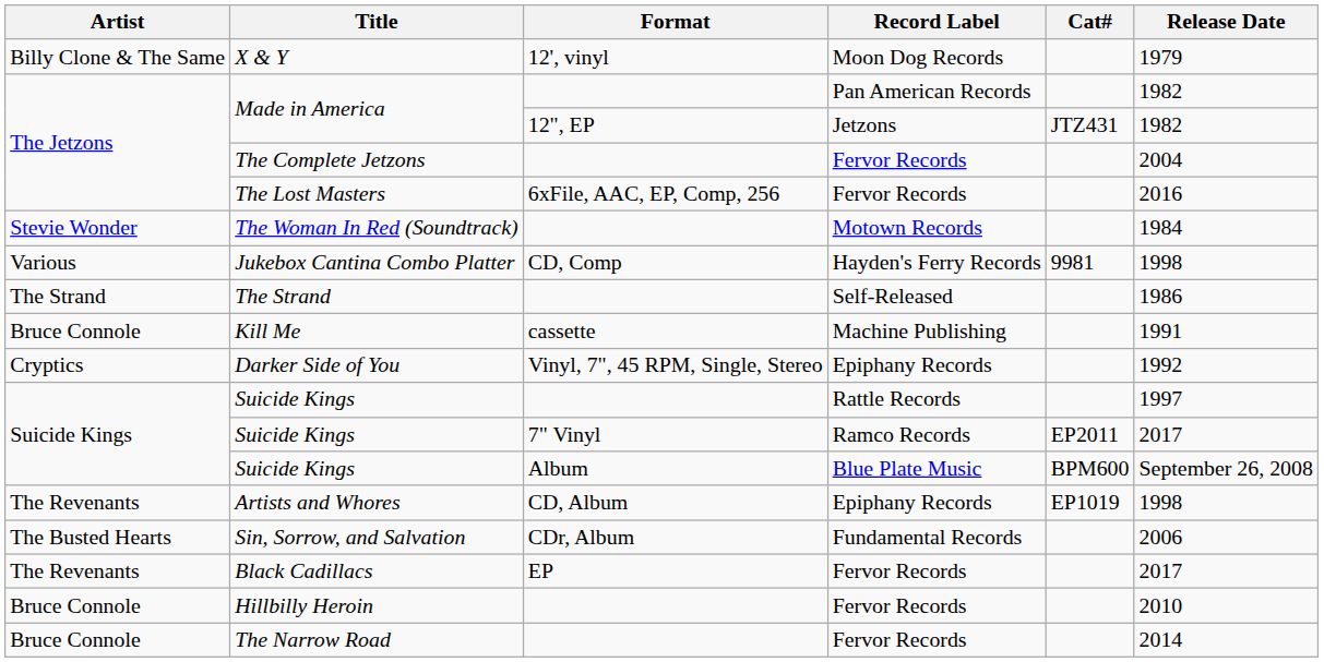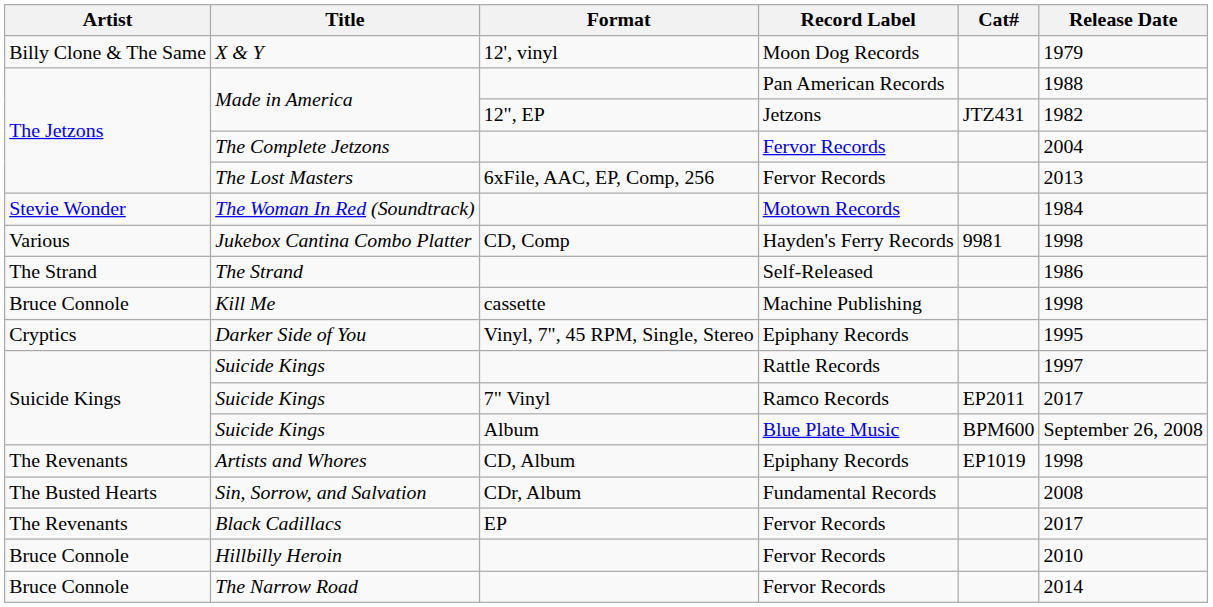Made in America / Pan American Records | Release Date: 1982 -> 1988
The Lost Masters | Release Date: 2016 -> 2013
Kill Me | Release Date: 1991 -> 1998
Darker Side of You | Release Date: 1992 -> 1995
Sin, Sorrow, and Salvation | Release Date: 2006 -> 2008
